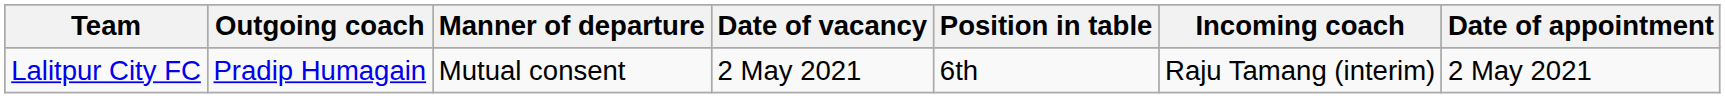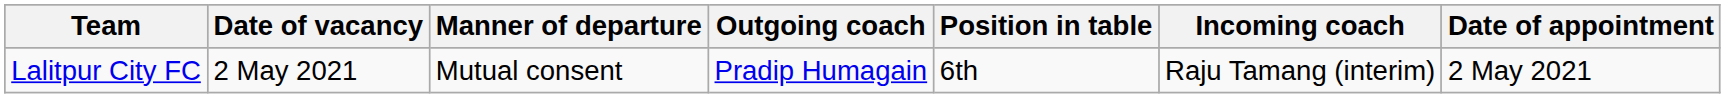columns swapped: Outgoing coach <-> Date of vacancy
